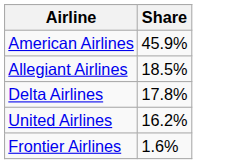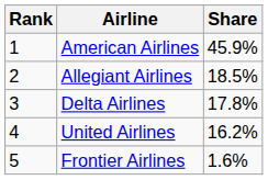+ column: Rank | 1 | 2 | 3 | 4 | 5
